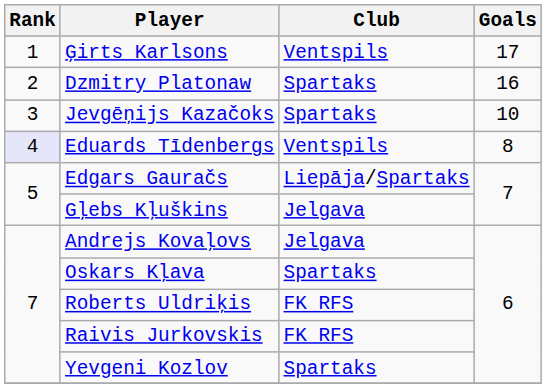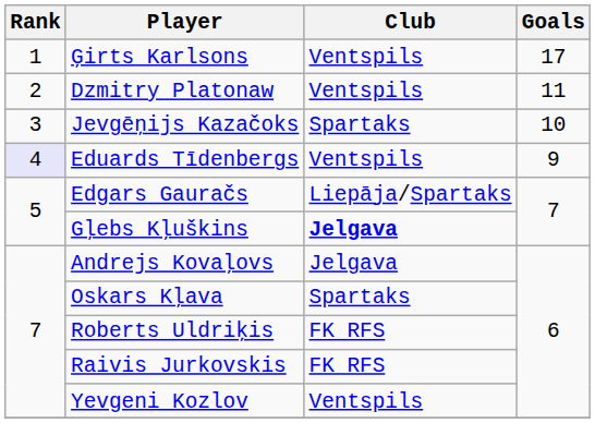Dzmitry Platonaw | Club: Spartaks -> Ventspils
Dzmitry Platonaw | Goals: 16 -> 11
Eduards Tīdenbergs | Goals: 8 -> 9
Gļebs Kļuškins | Club: normal -> bold
Yevgeni Kozlov | Club: Spartaks -> Ventspils
